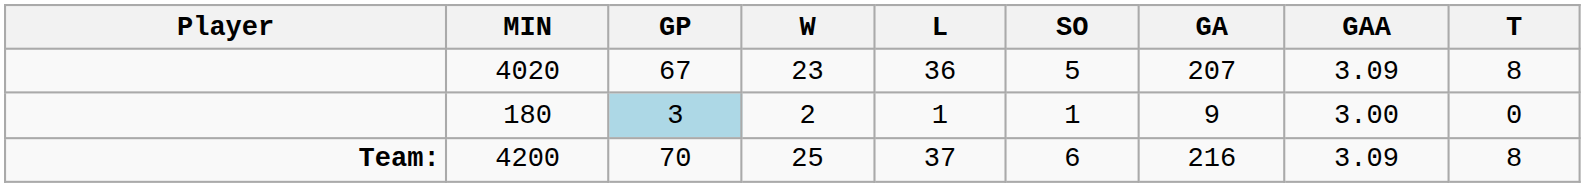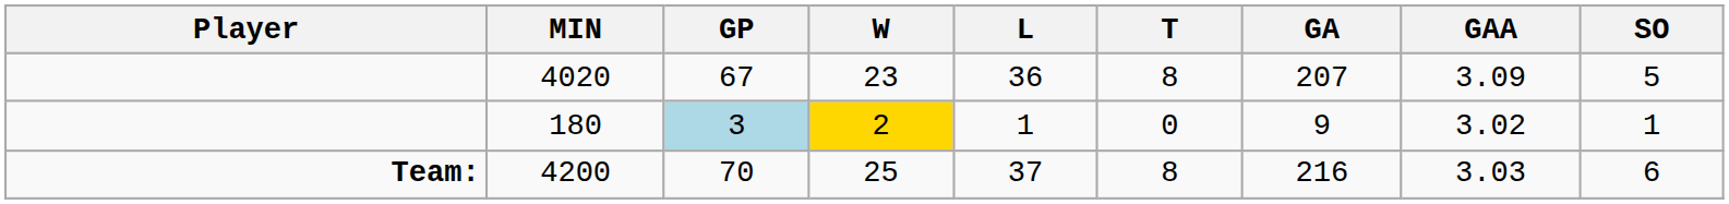columns swapped: T <-> SO
180 | W: no background -> gold background
180 | GAA: 3.00 -> 3.02
4200 | GAA: 3.09 -> 3.03
